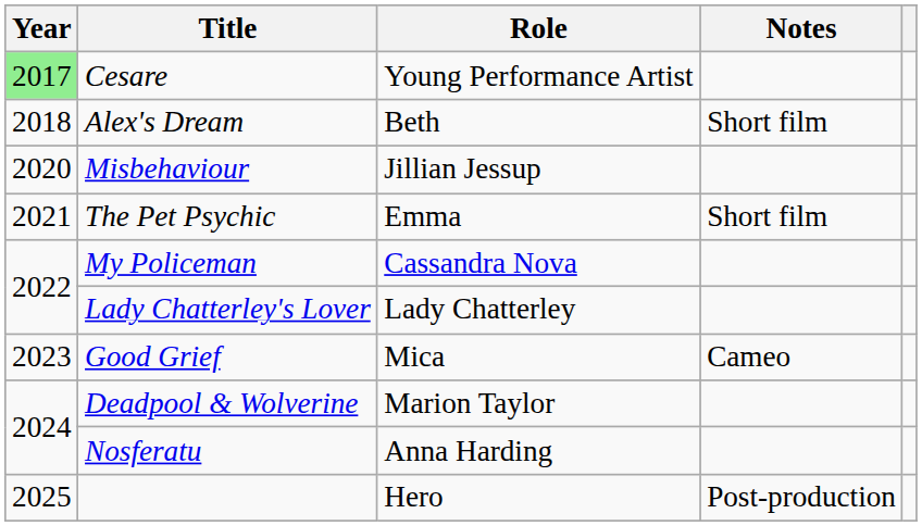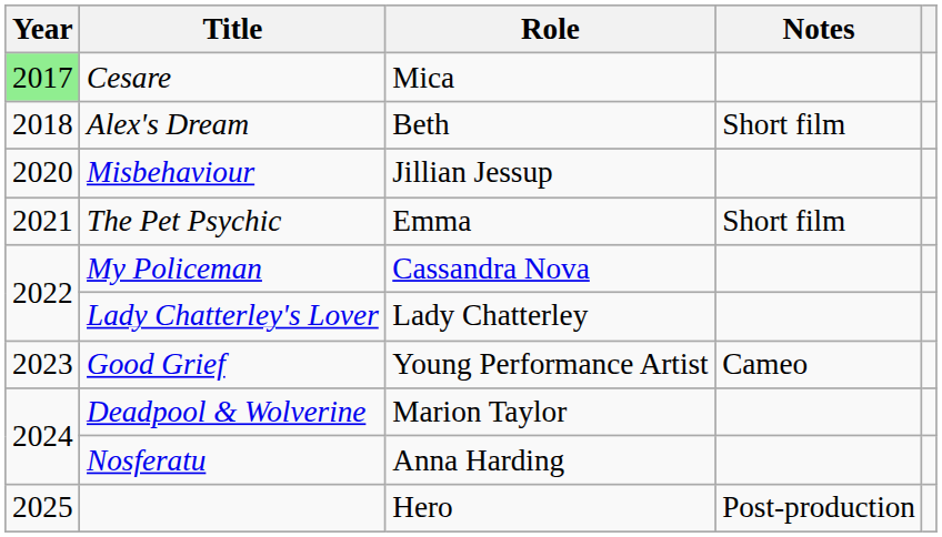Cesare | Role: Young Performance Artist -> Mica
Good Grief | Role: Mica -> Young Performance Artist
